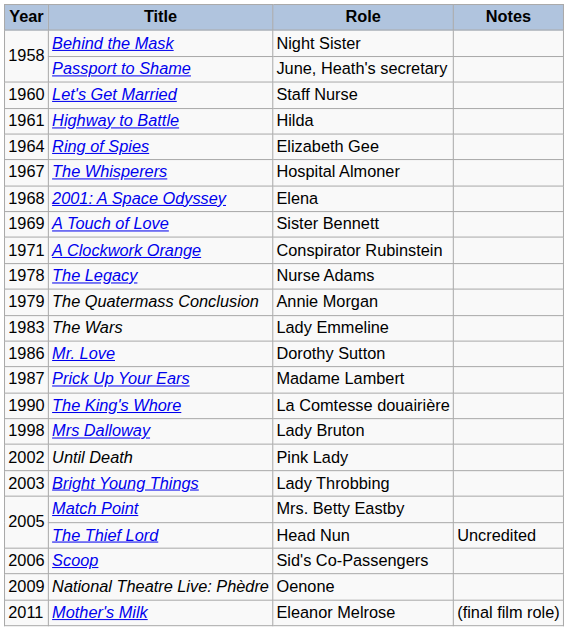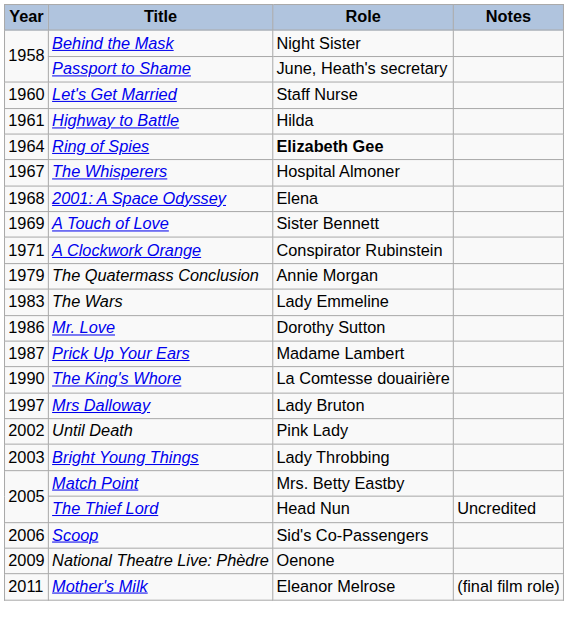Ring of Spies | Role: normal -> bold
- row: 1978 | The Legacy | Nurse Adams
Mrs Dalloway | Year: 1998 -> 1997
